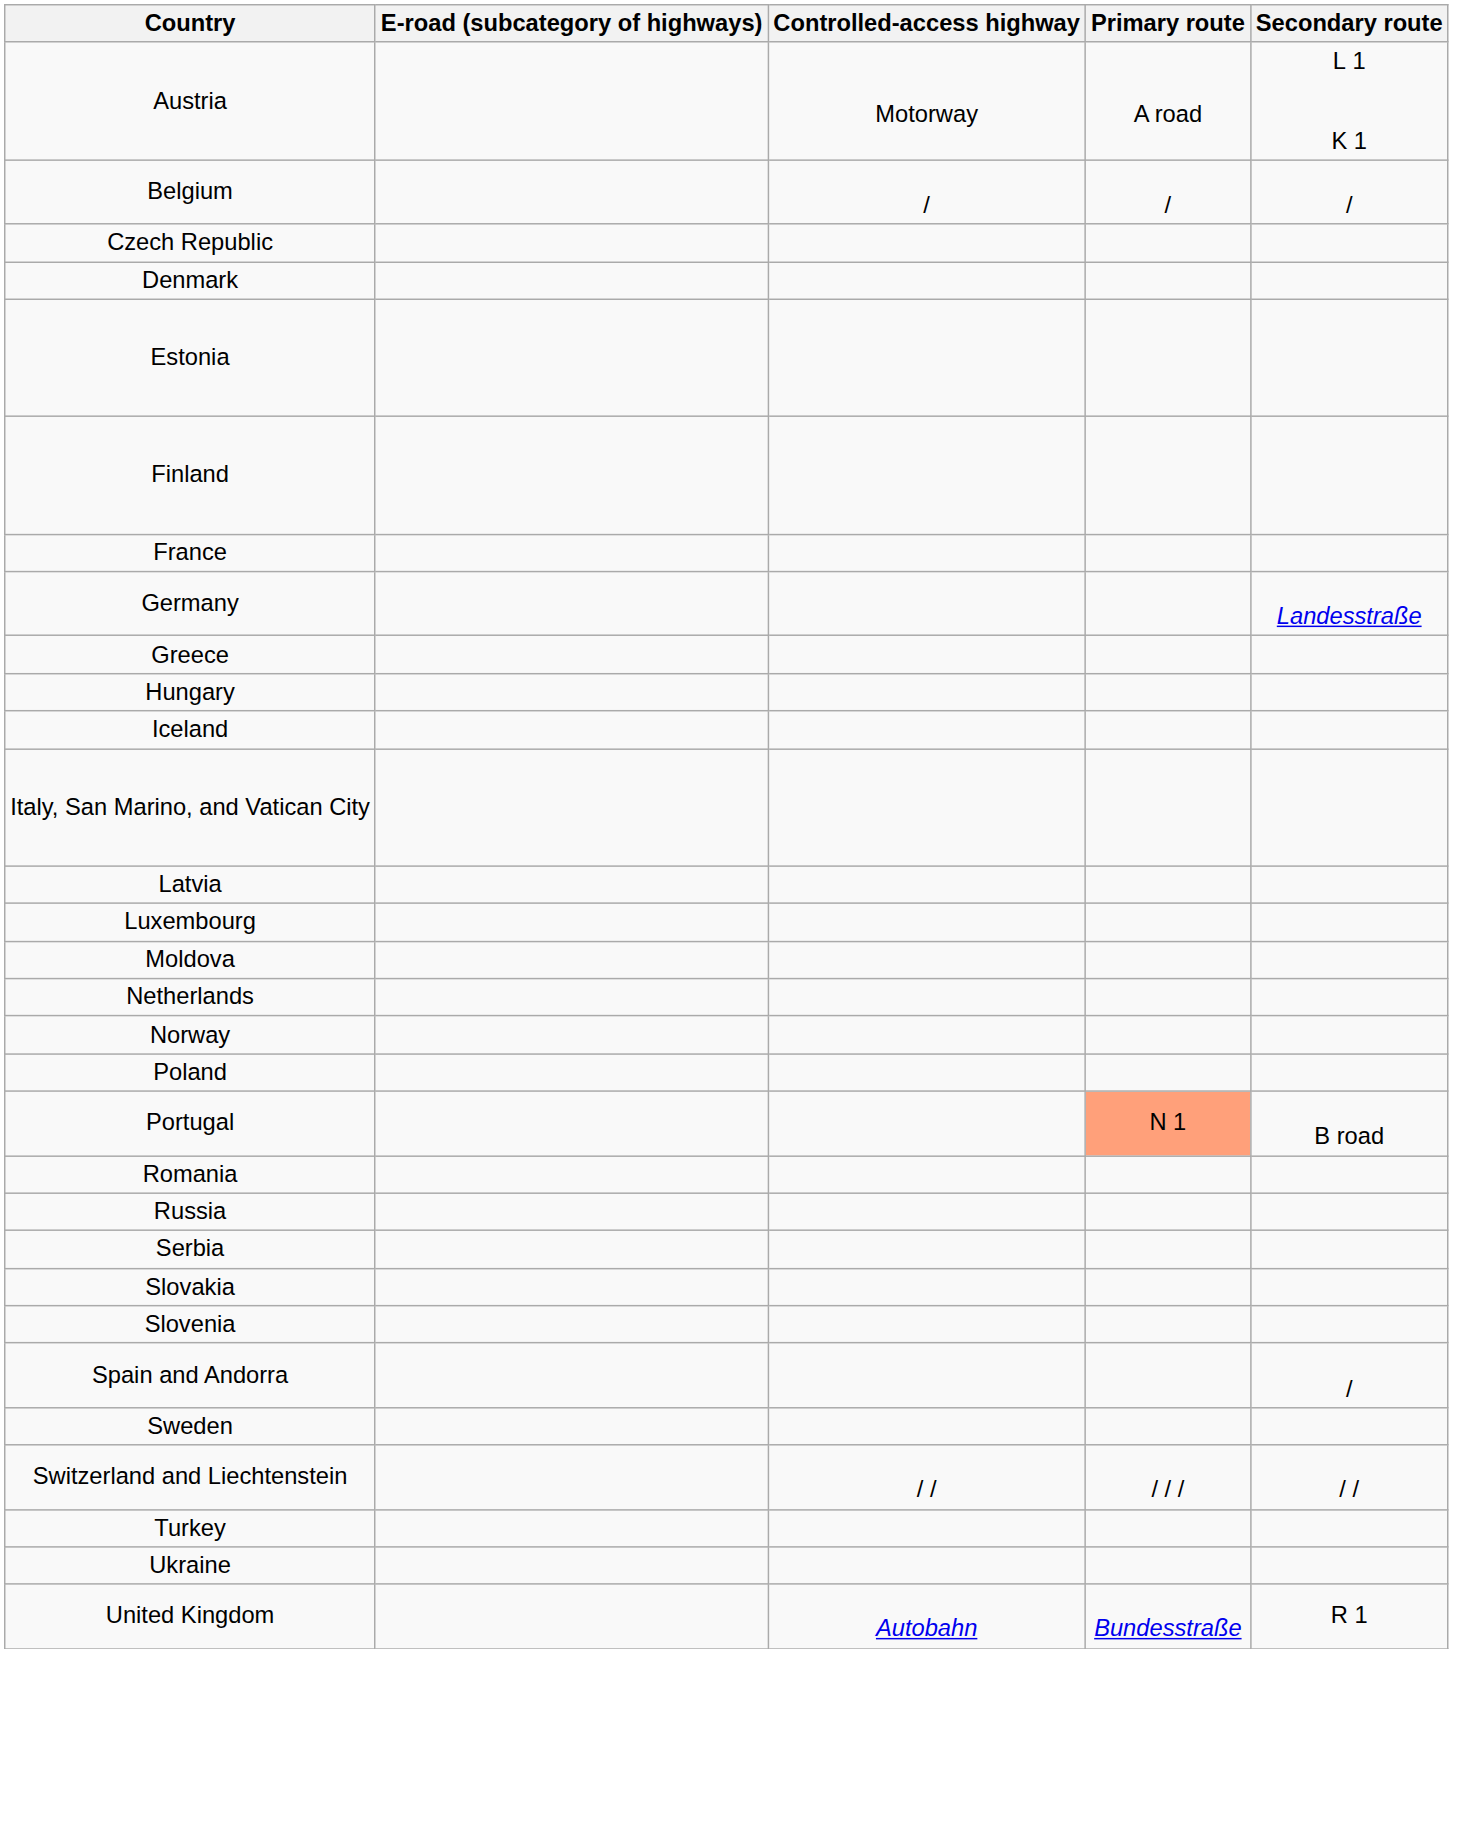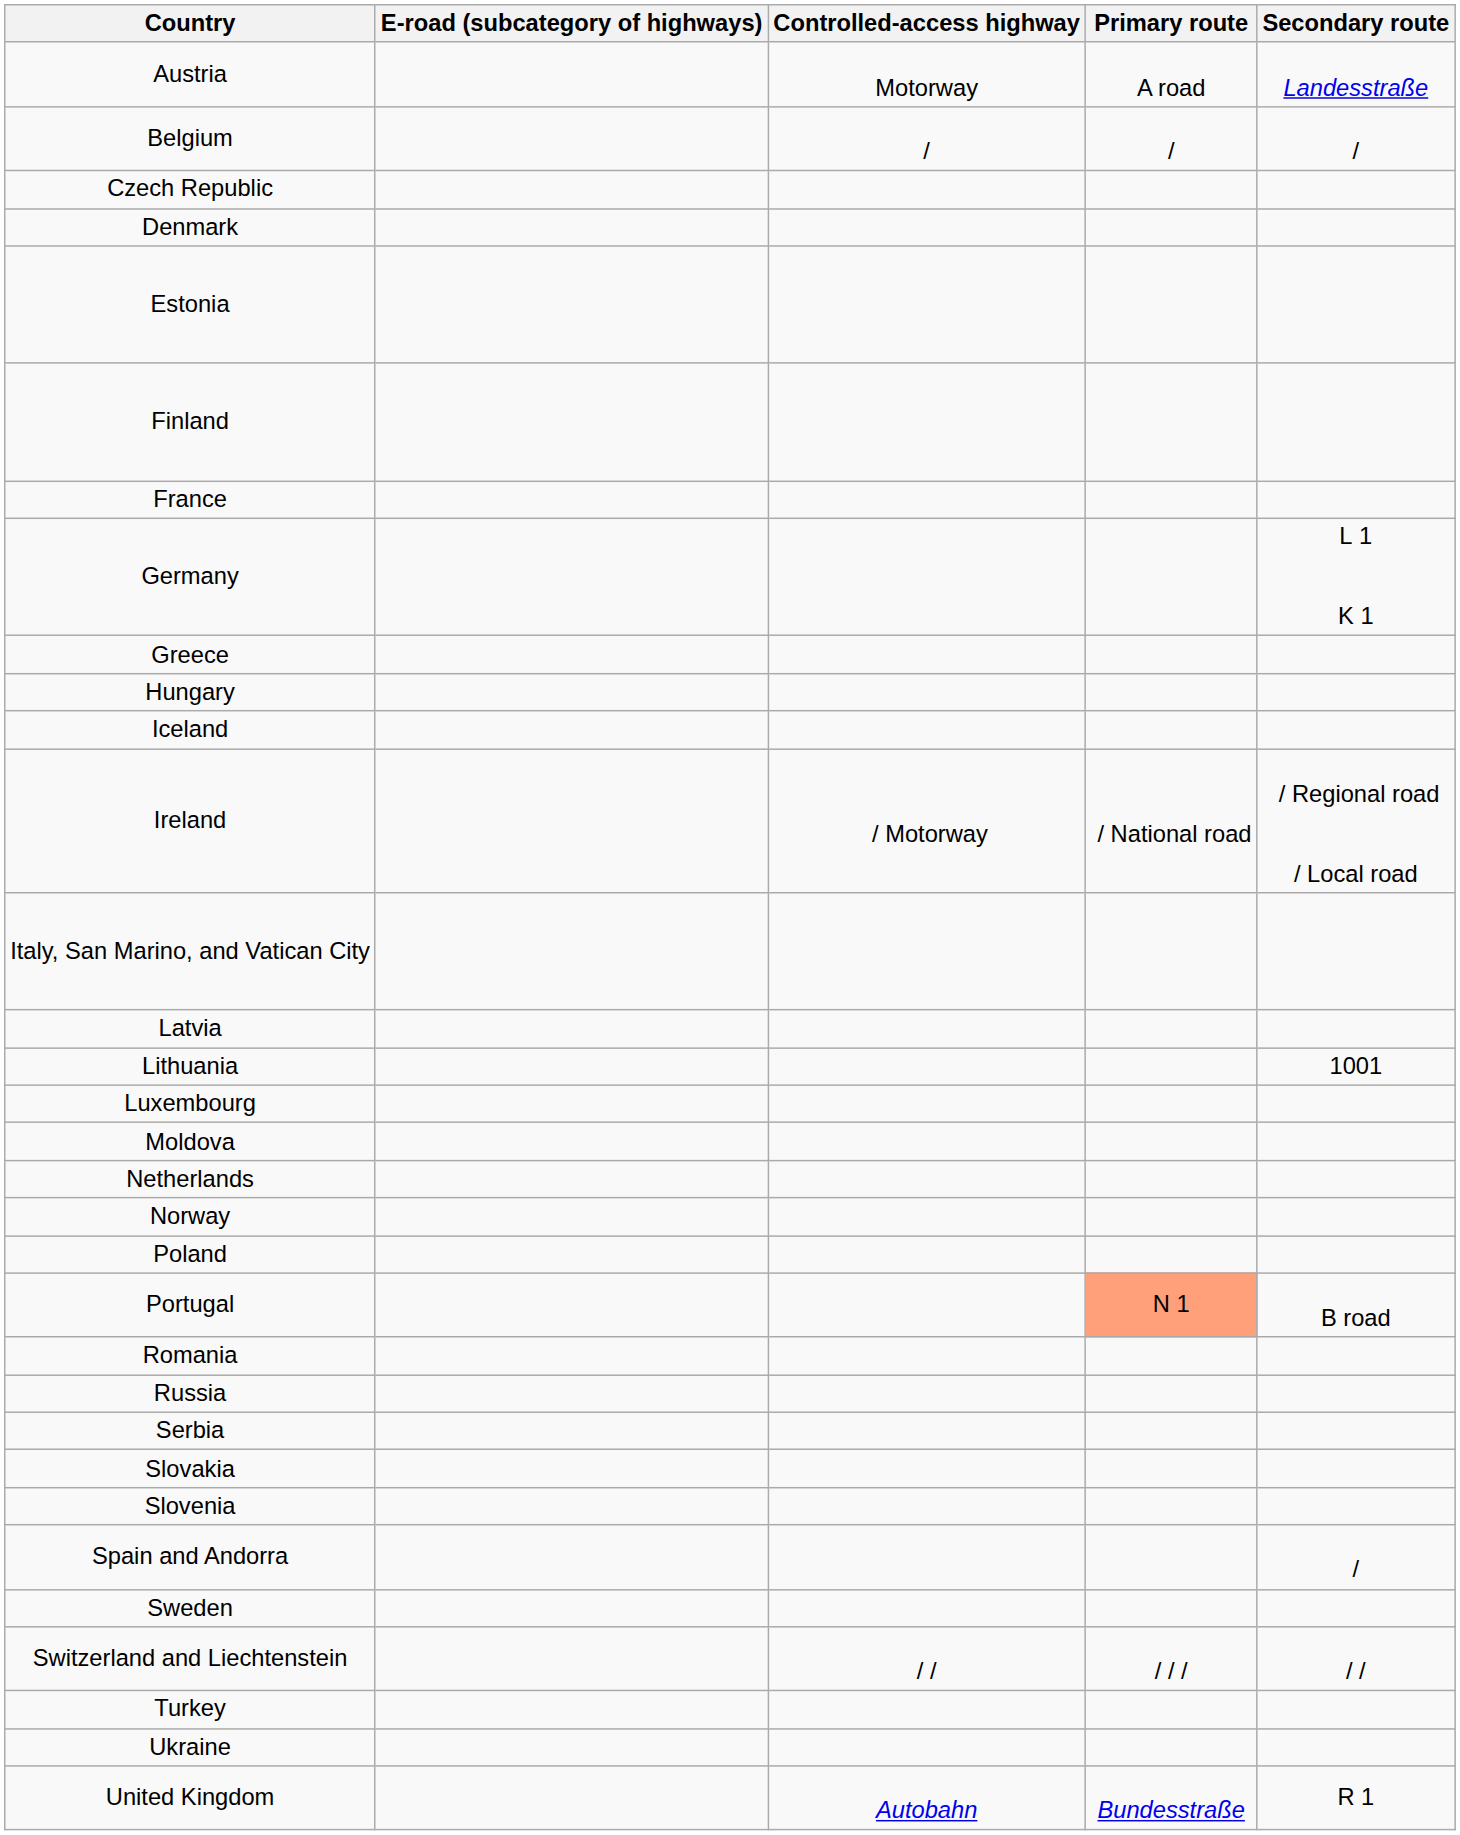Austria | Secondary route: L 1 K 1 -> Landesstraße
Germany | Secondary route: Landesstraße -> L 1 K 1
+ row: Ireland | / Motorway | / National road | / Regional road / Local road
+ row: Lithuania | 1001
